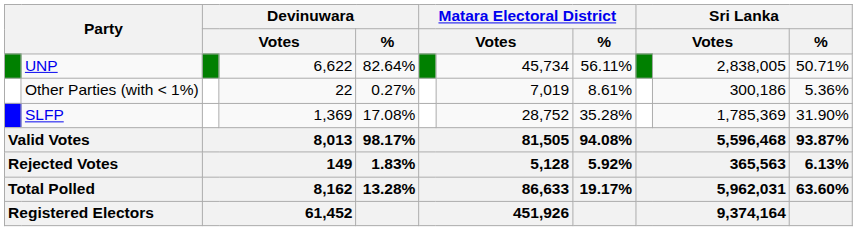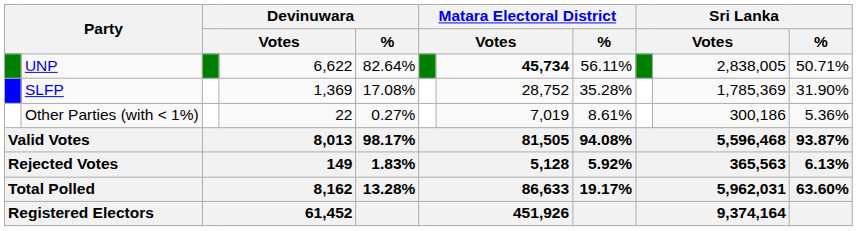UNP | column 7: normal -> bold
rows swapped: SLFP <-> Other Parties (with < 1%)
